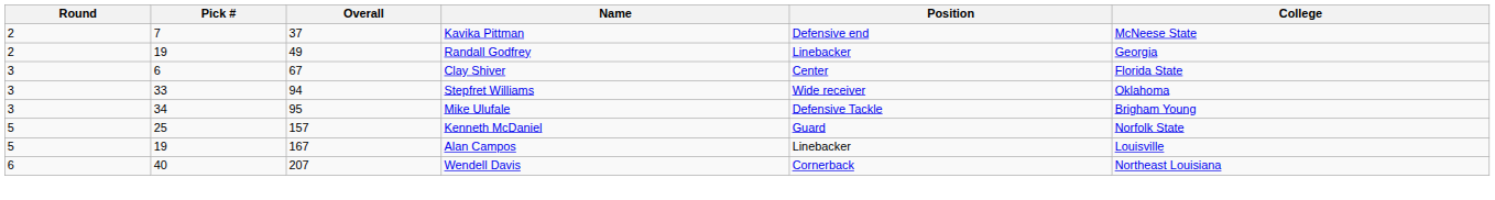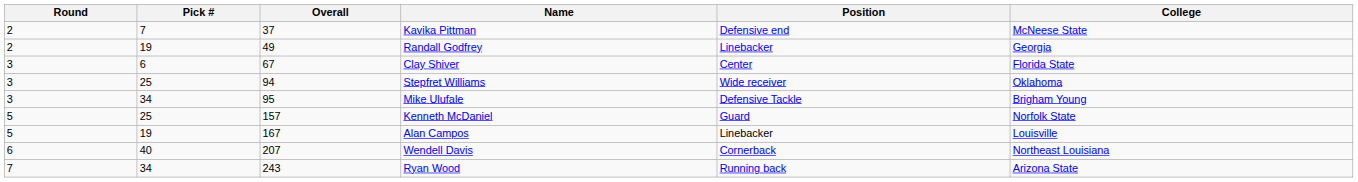Stepfret Williams | Pick #: 33 -> 25
+ row: 7 | 34 | 243 | Ryan Wood | Running back | Arizona State
